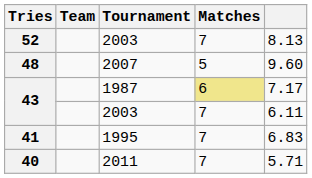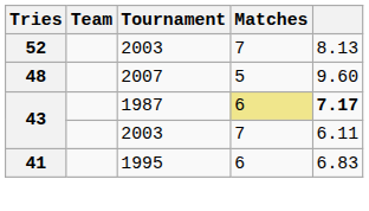43 / 1987 | column 5: normal -> bold
41 | Matches: 7 -> 6
- row: 40 | 2011 | 7 | 5.71
